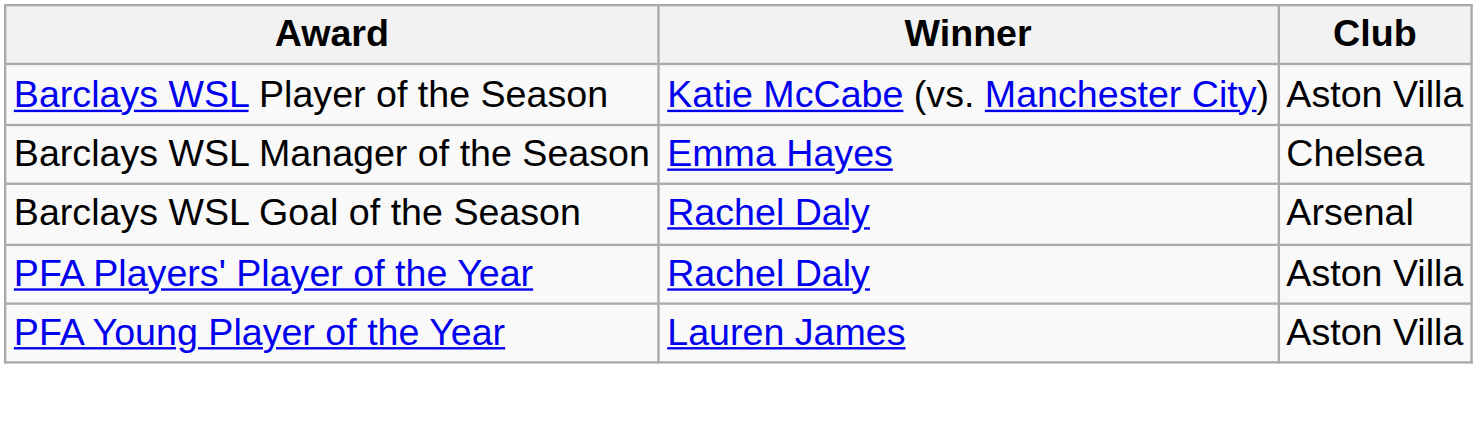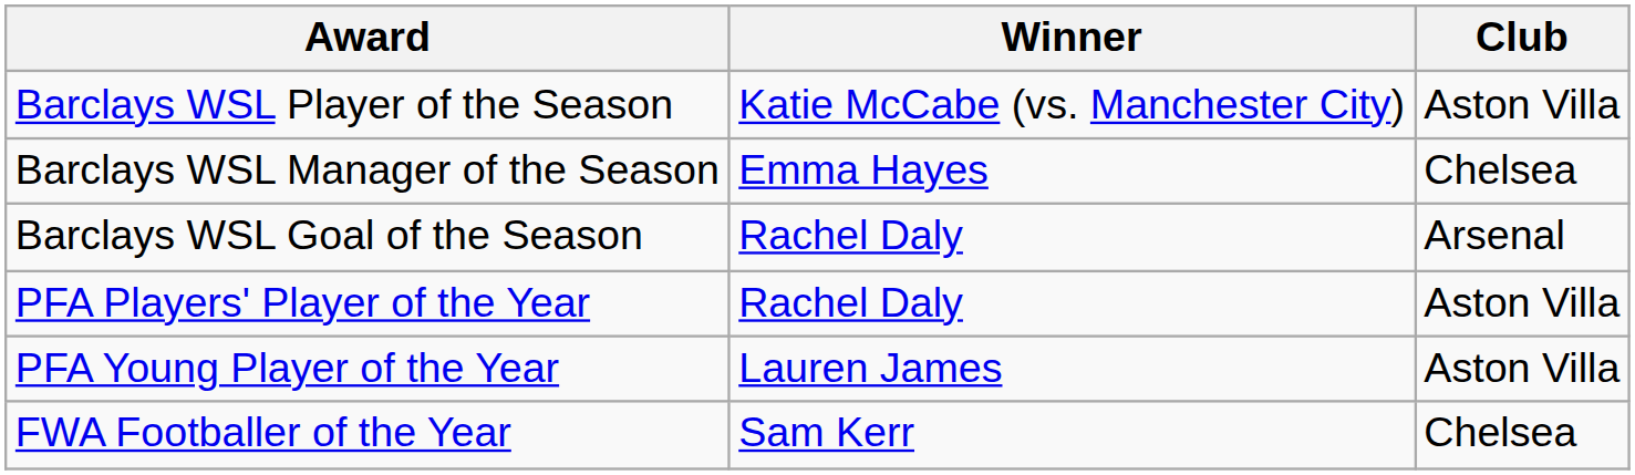+ row: FWA Footballer of the Year | Sam Kerr | Chelsea
